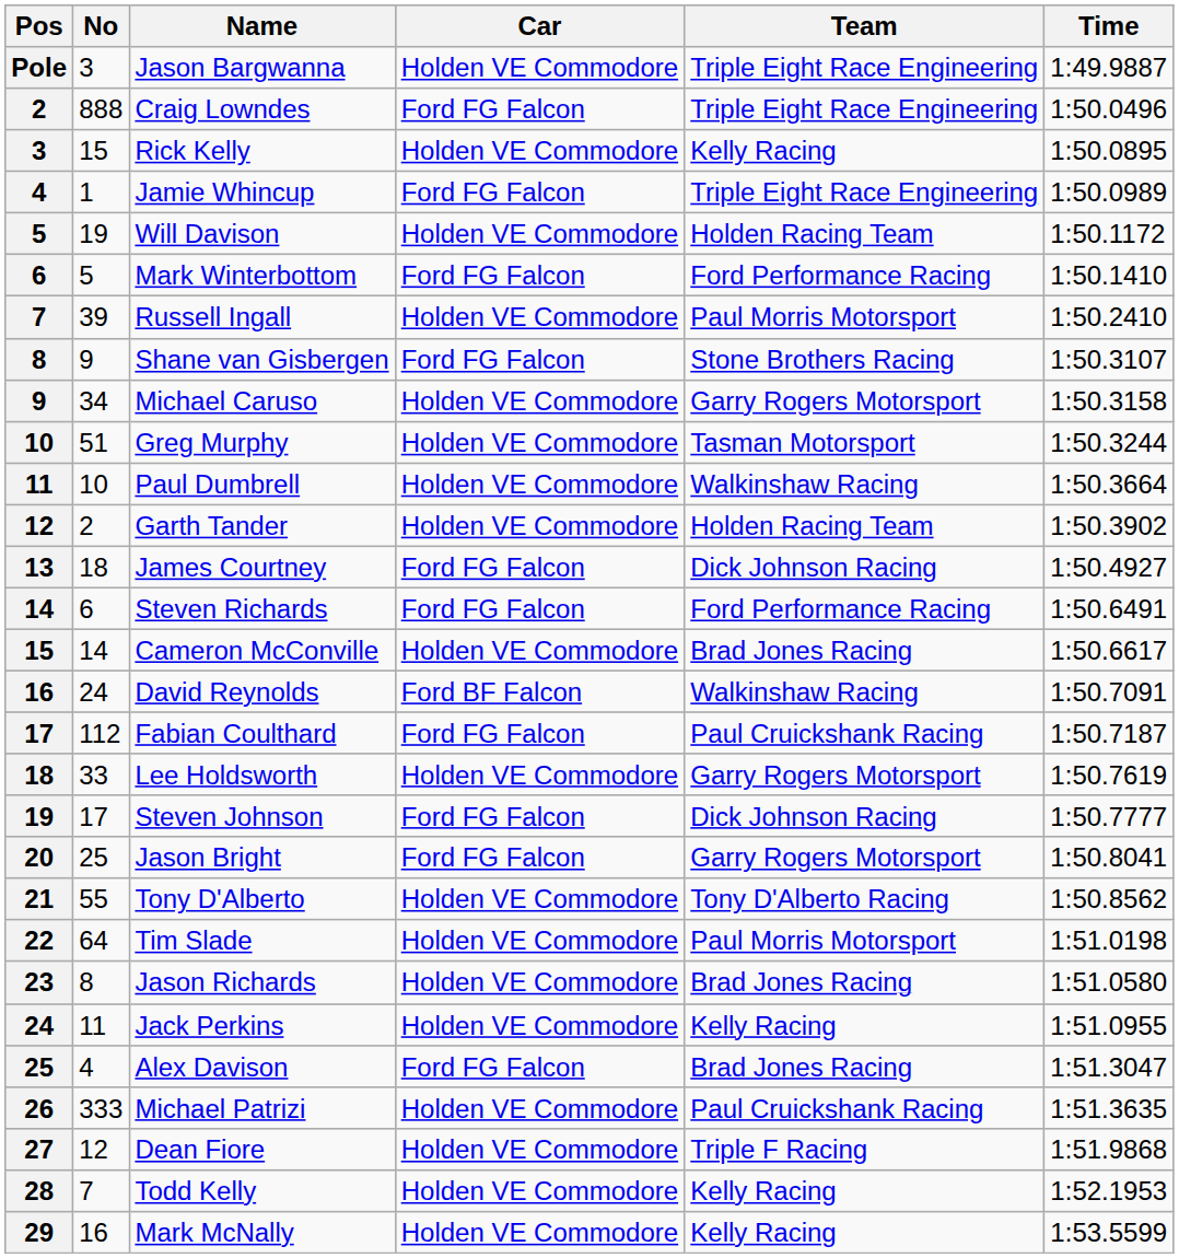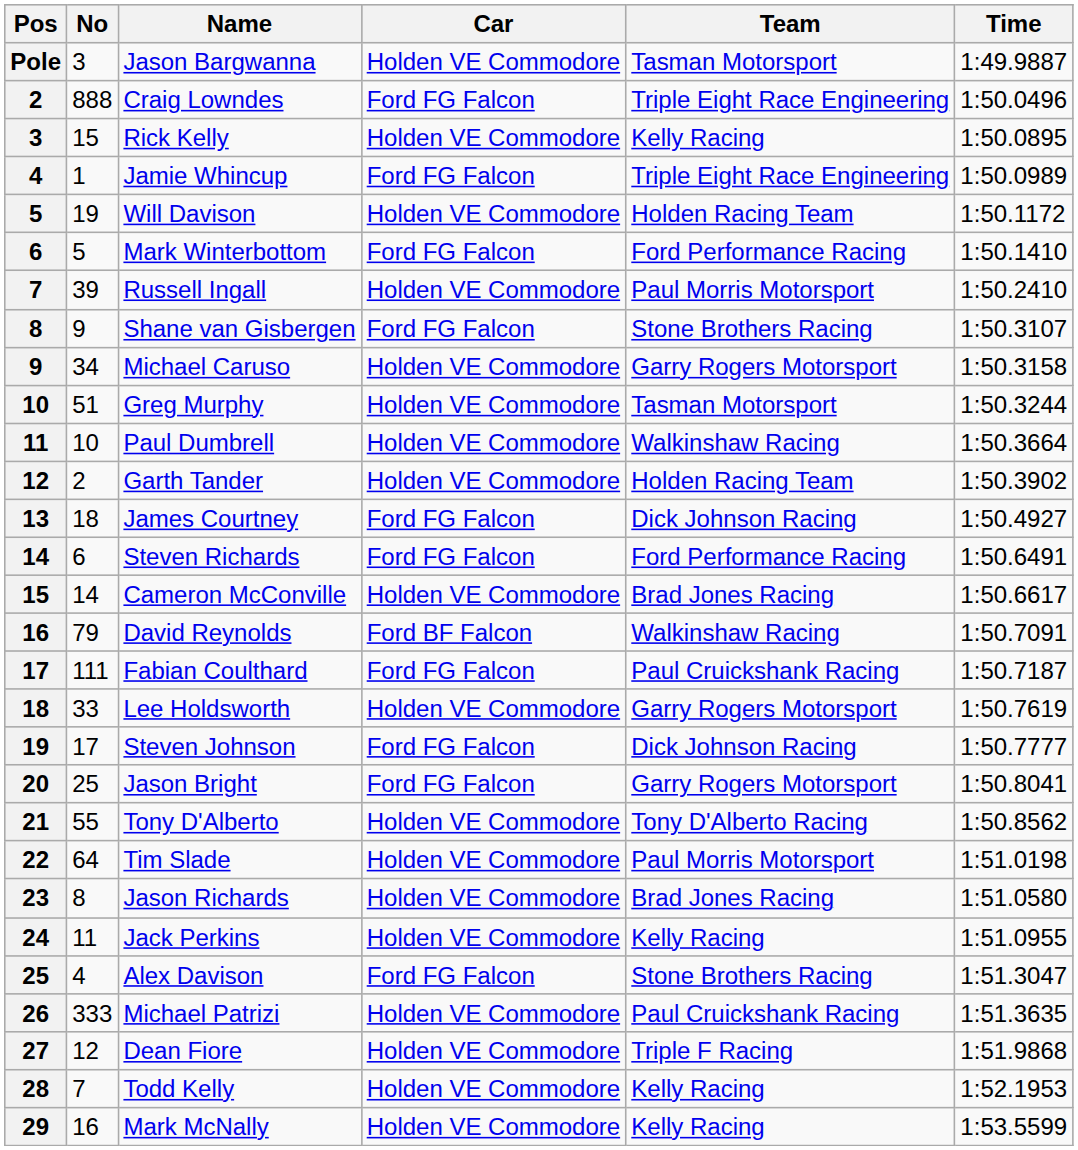Jason Bargwanna | Team: Triple Eight Race Engineering -> Tasman Motorsport
David Reynolds | No: 24 -> 79
Fabian Coulthard | No: 112 -> 111
Alex Davison | Team: Brad Jones Racing -> Stone Brothers Racing
